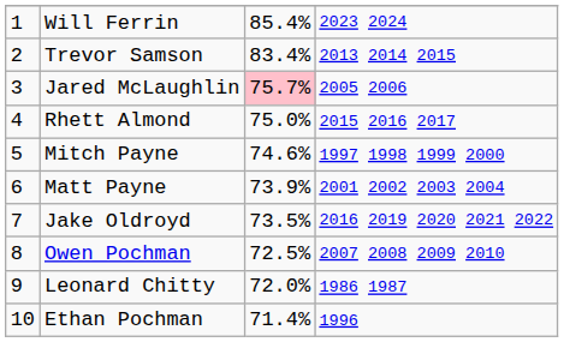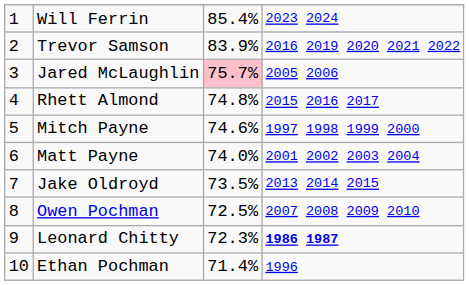Trevor Samson | column 3: 83.4% -> 83.9%
Trevor Samson | column 4: 2013 2014 2015 -> 2016 2019 2020 2021 2022
Rhett Almond | column 3: 75.0% -> 74.8%
Matt Payne | column 3: 73.9% -> 74.0%
Jake Oldroyd | column 4: 2016 2019 2020 2021 2022 -> 2013 2014 2015
Leonard Chitty | column 3: 72.0% -> 72.3%
Leonard Chitty | column 4: normal -> bold
